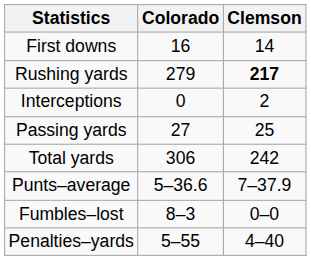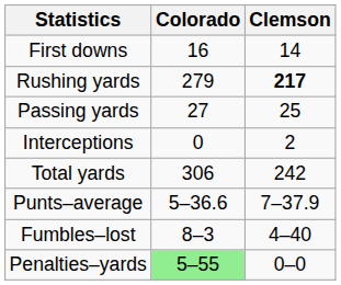rows swapped: Interceptions <-> Passing yards
Fumbles–lost | Clemson: 0–0 -> 4–40
Penalties–yards | Colorado: no background -> lightgreen background
Penalties–yards | Clemson: 4–40 -> 0–0
